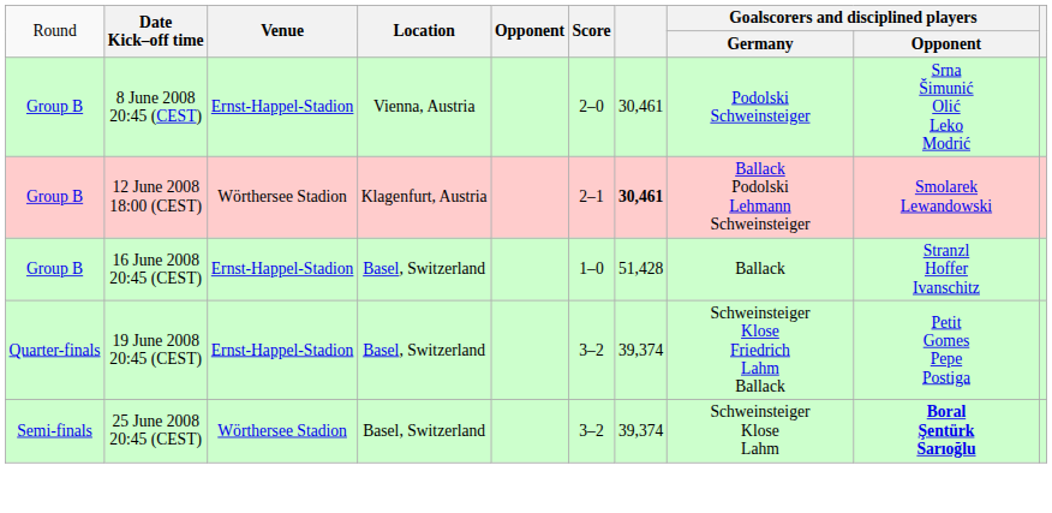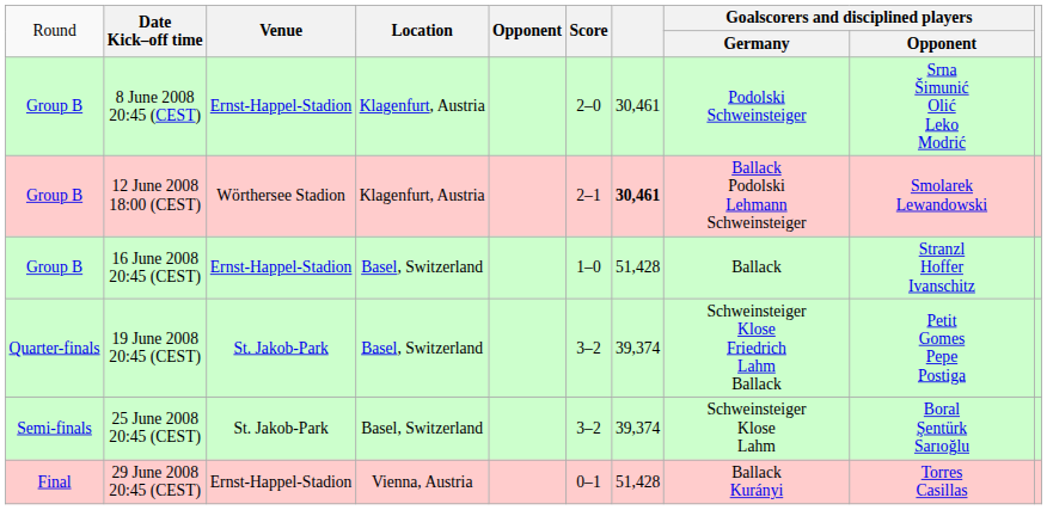8 June 2008 20:45 (CEST) | column 4: Vienna, Austria -> Klagenfurt, Austria
19 June 2008 20:45 (CEST) | column 3: Ernst-Happel-Stadion -> St. Jakob-Park
25 June 2008 20:45 (CEST) | column 3: Wörthersee Stadion -> St. Jakob-Park
25 June 2008 20:45 (CEST) | column 9: bold -> normal
+ row: Final | 29 June 2008 20:45 (CEST) | Ernst-Happel-Stadion | Vienna, Austria | 0–1 | 51,428 | Ballack Kurányi | Torres Casillas
